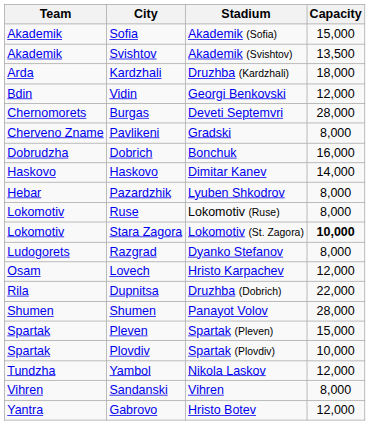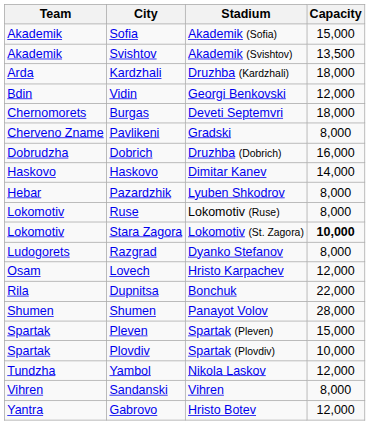Burgas | Capacity: 28,000 -> 18,000
Dobrich | Stadium: Bonchuk -> Druzhba (Dobrich)
Dupnitsa | Stadium: Druzhba (Dobrich) -> Bonchuk
